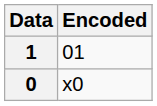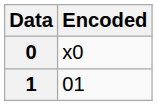rows swapped: 0 <-> 1
